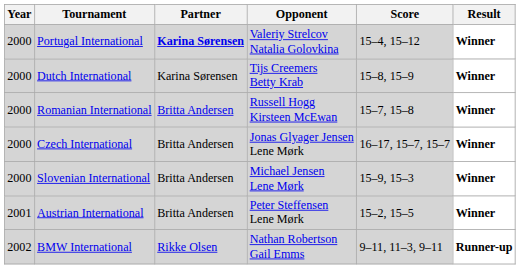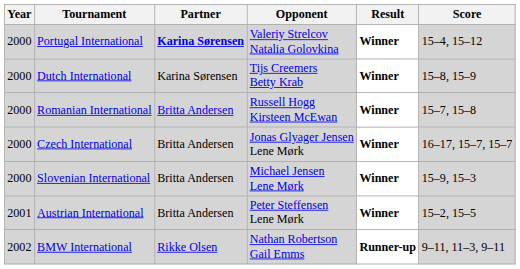columns swapped: Score <-> Result
